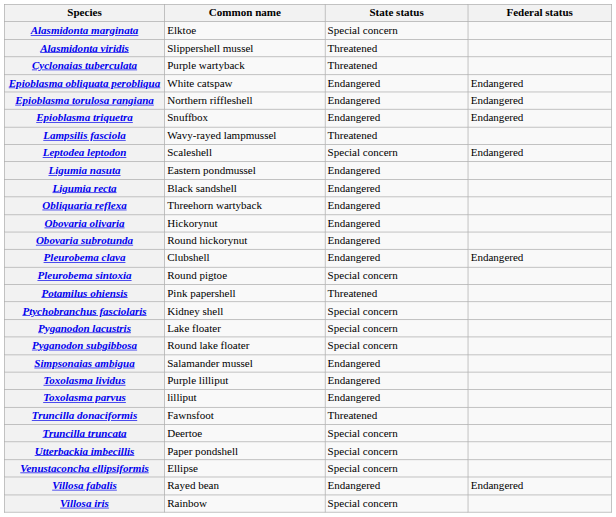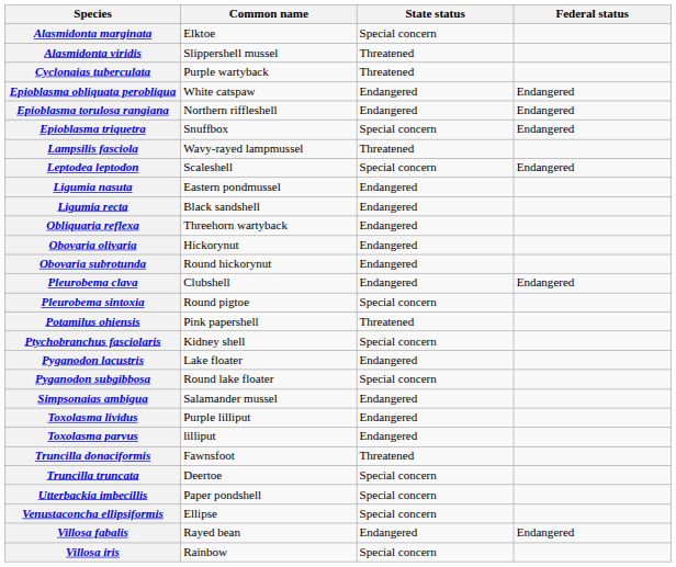Epioblasma triquetra | State status: Endangered -> Special concern
Pyganodon lacustris | State status: Special concern -> Endangered
